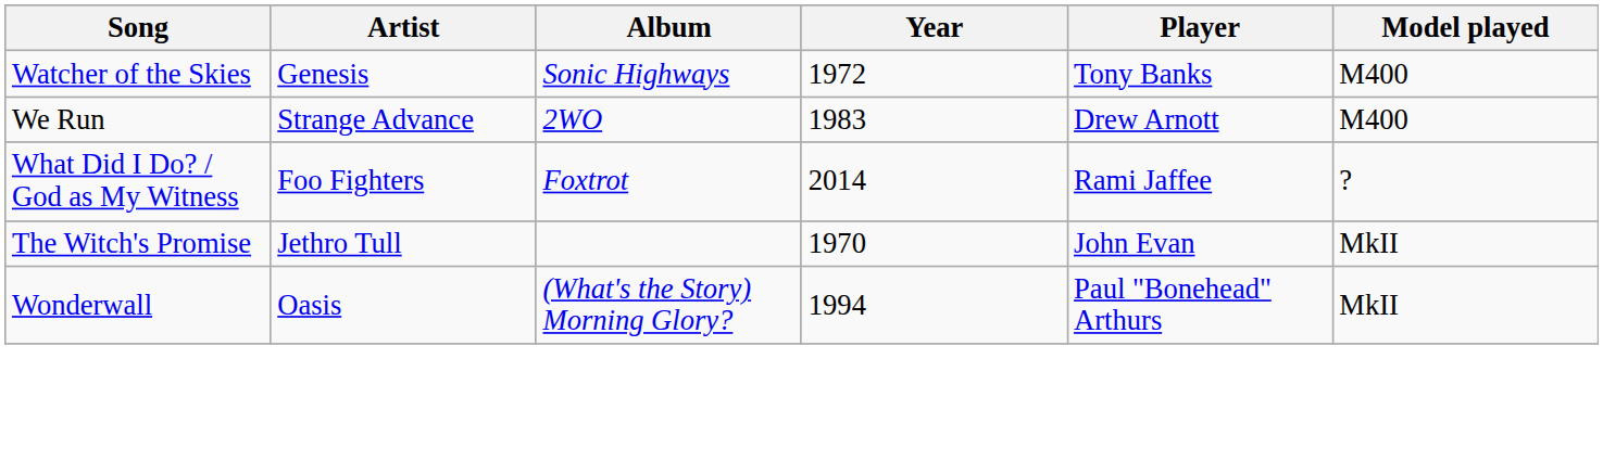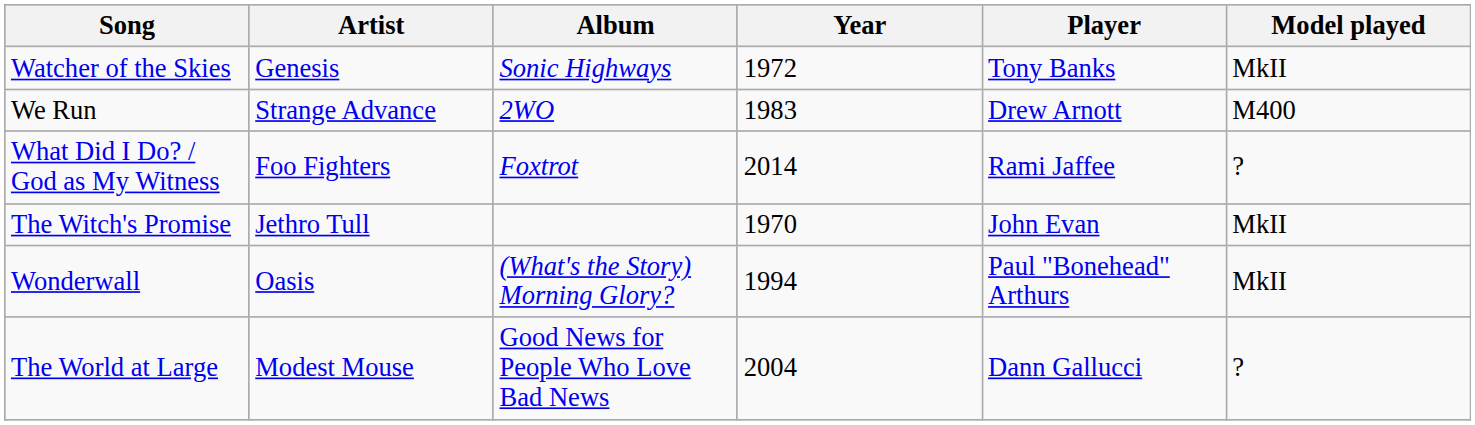Watcher of the Skies | Model played: M400 -> MkII
+ row: The World at Large | Modest Mouse | Good News for People Who Love Bad News | 2004 | Dann Gallucci | ?
